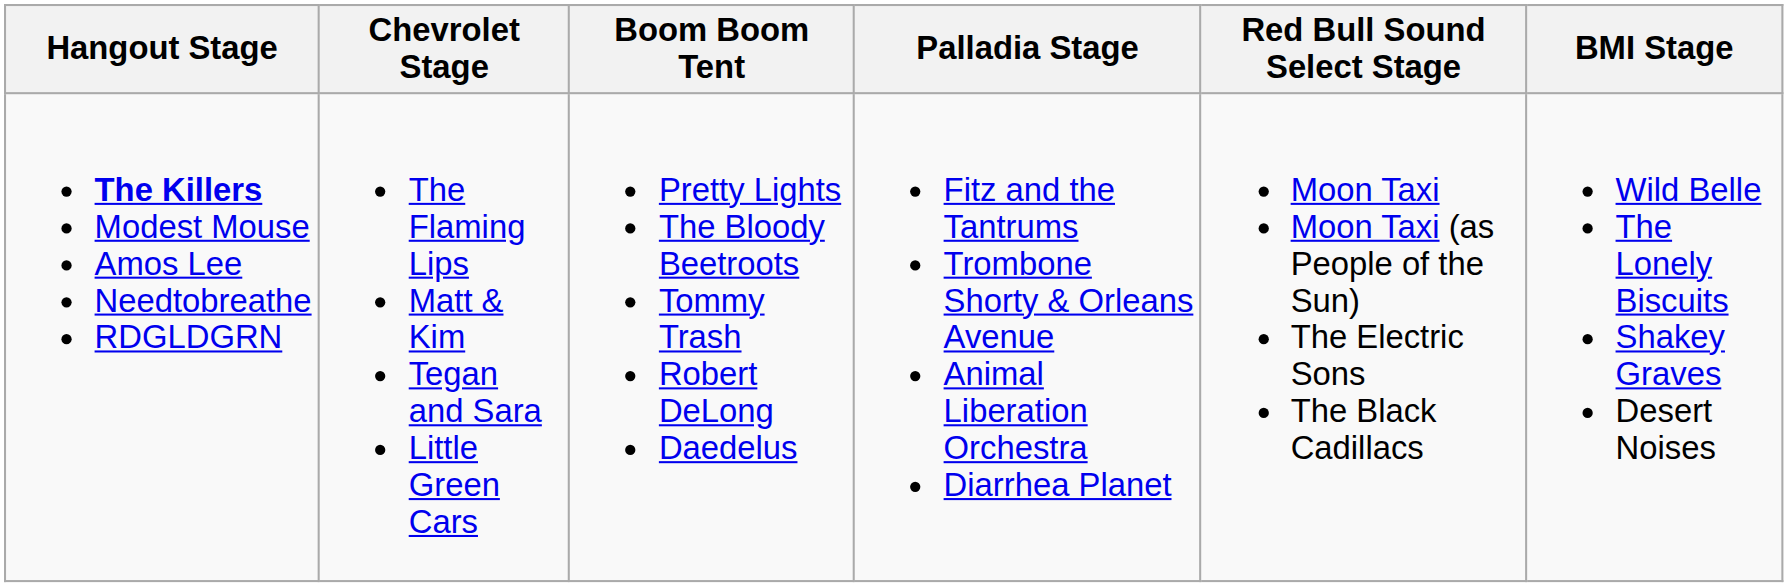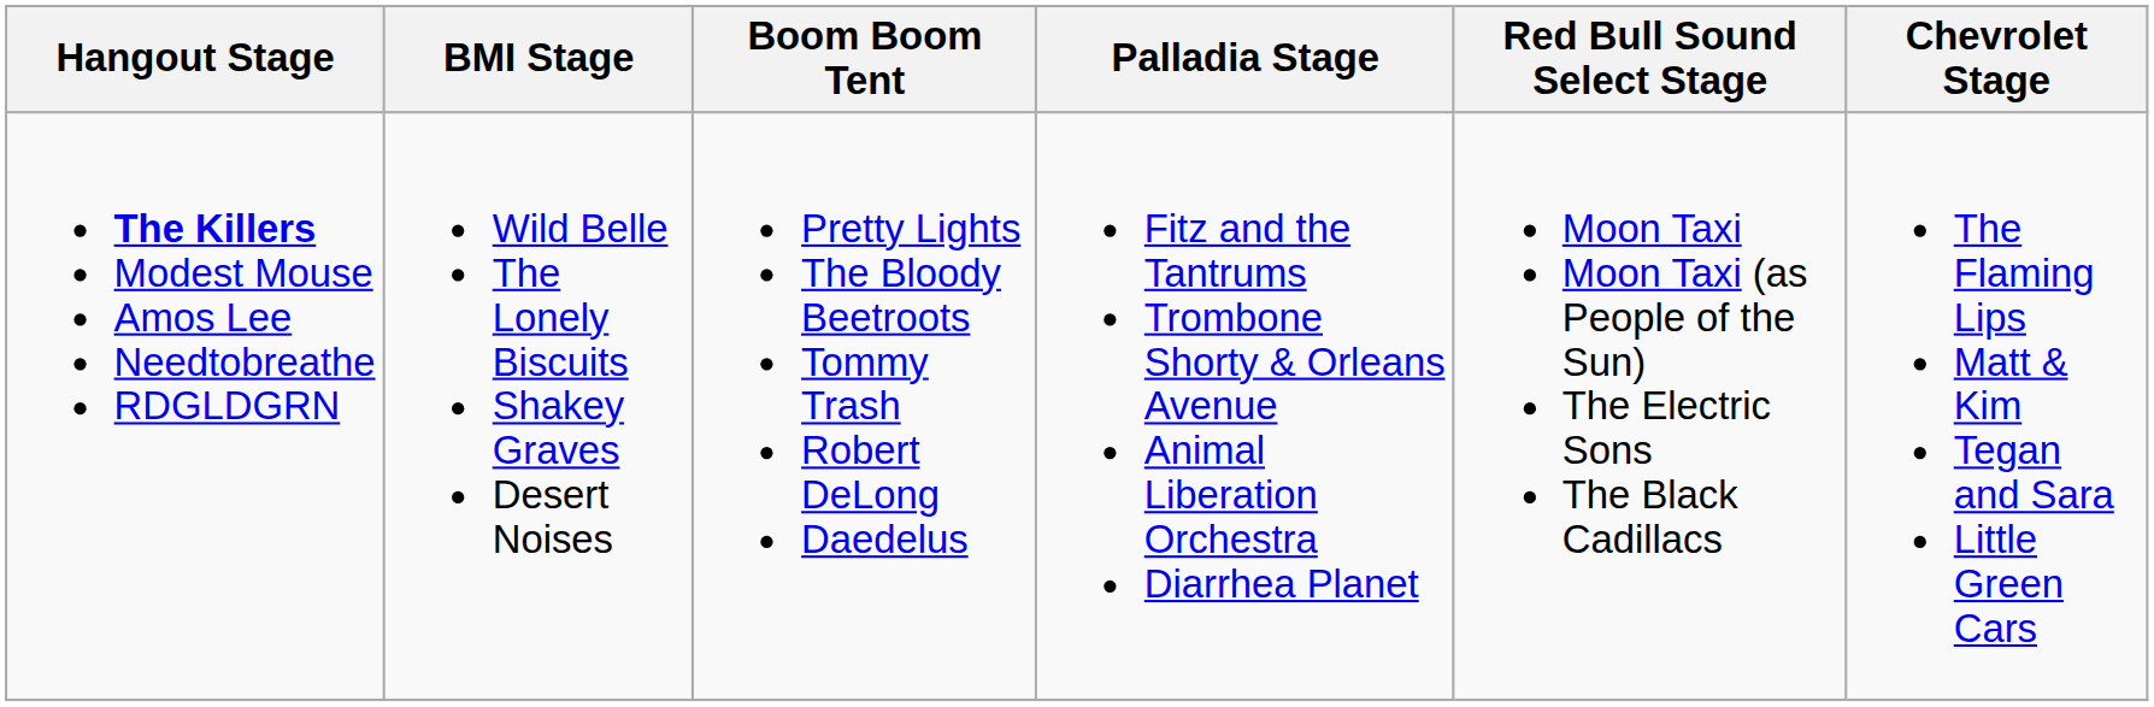columns swapped: Chevrolet Stage <-> BMI Stage
